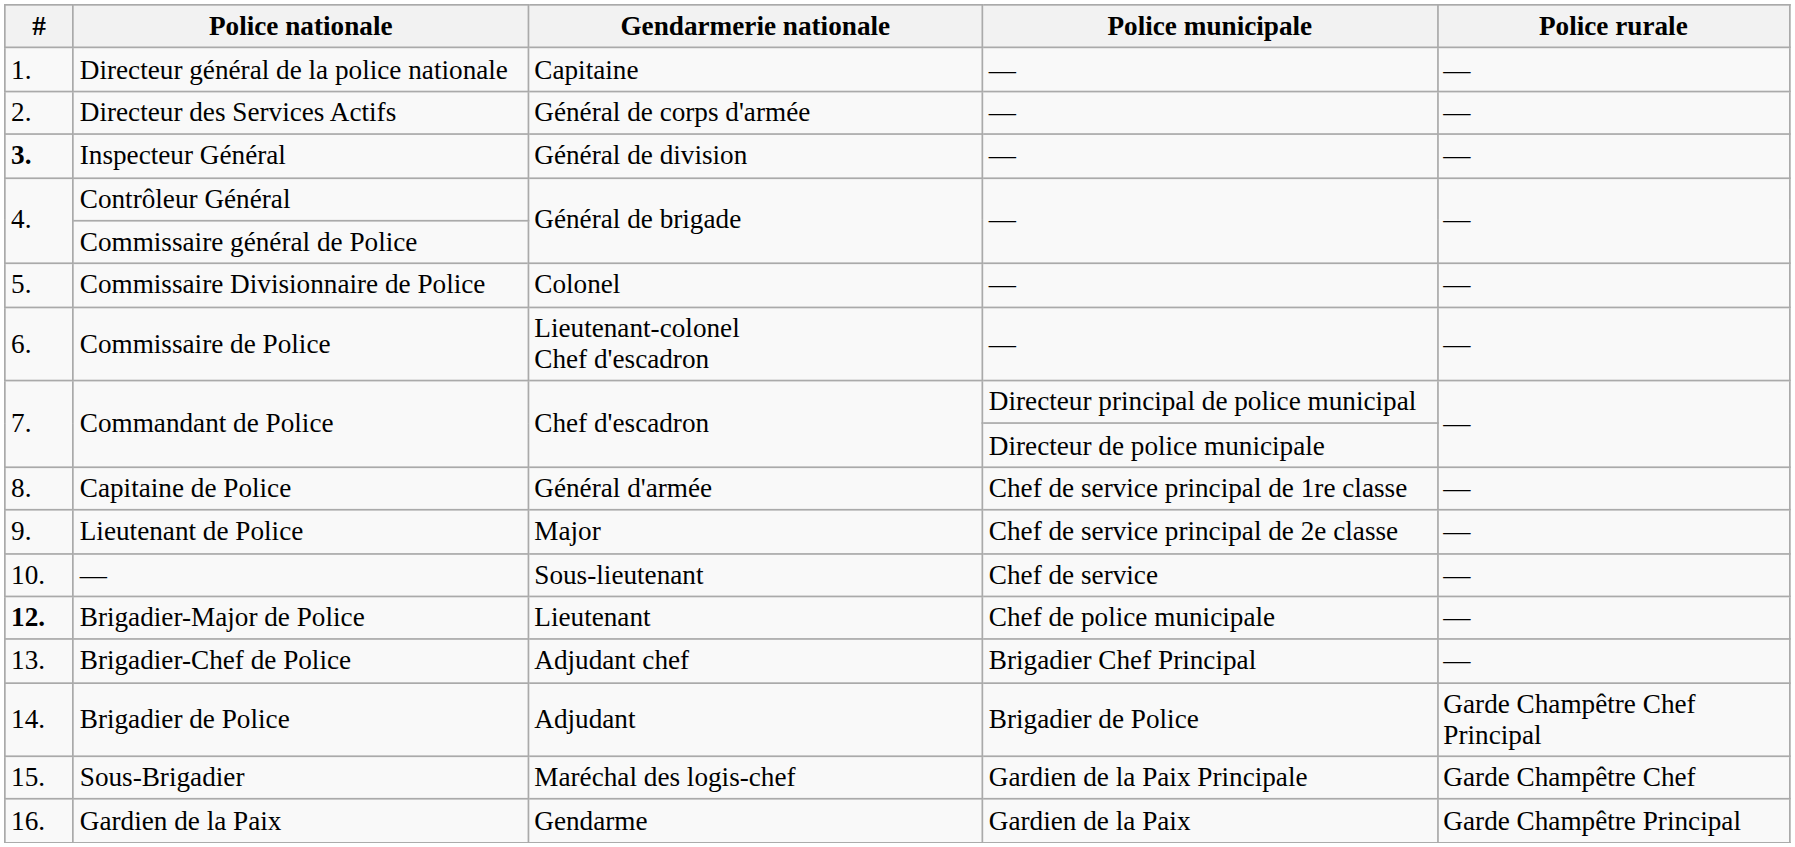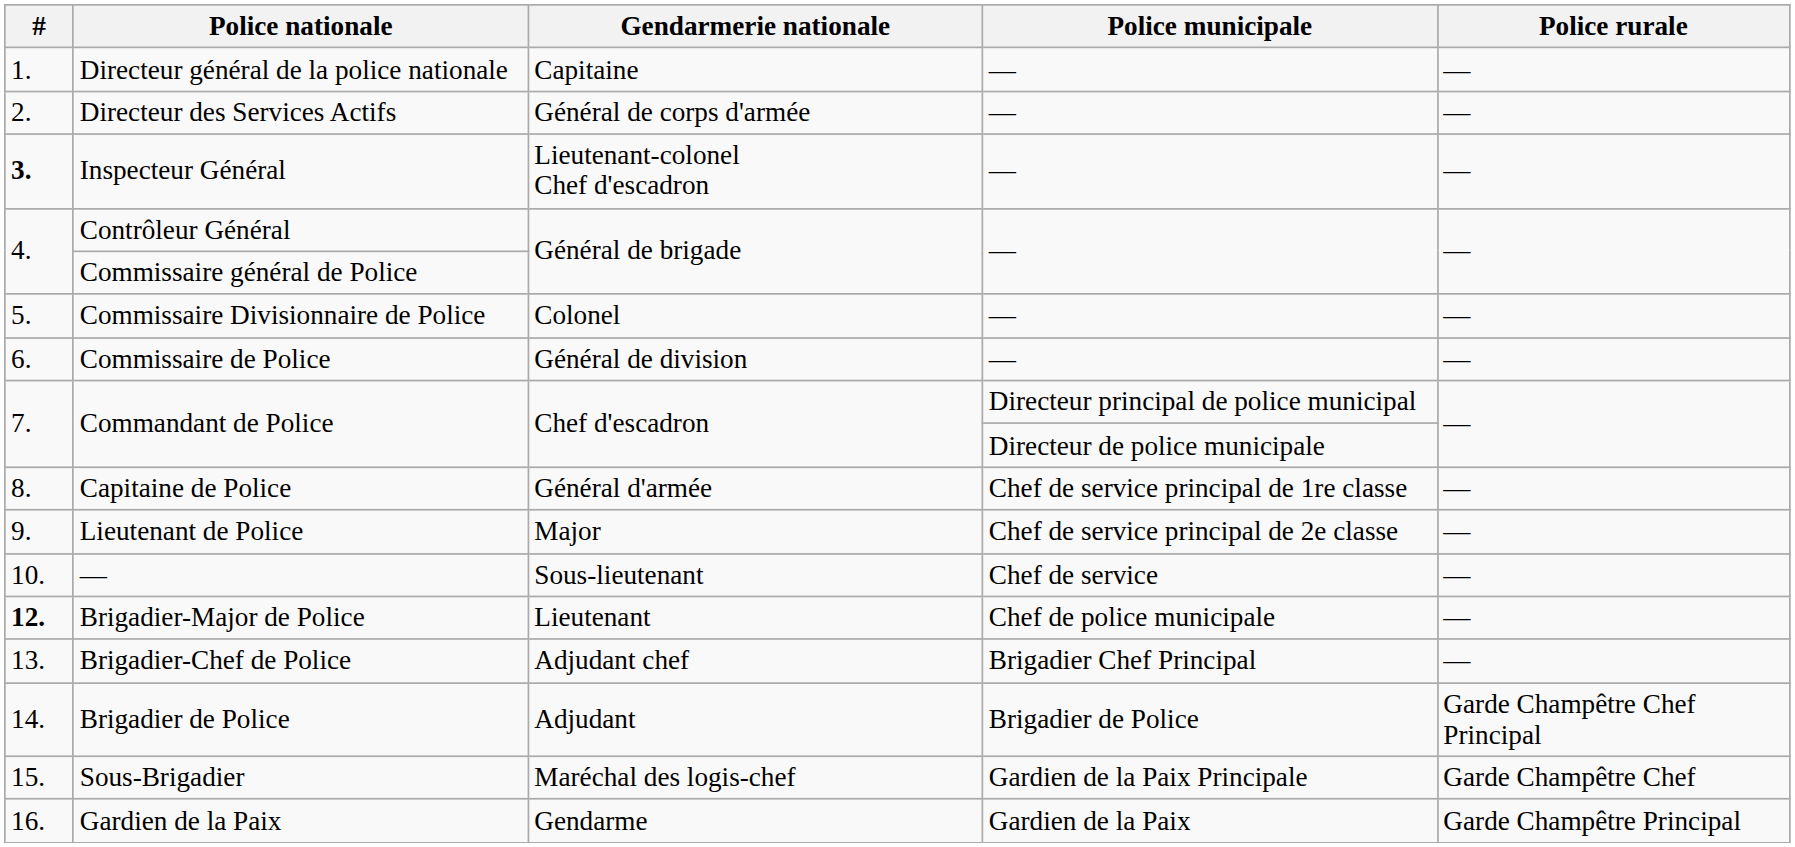Inspecteur Général | Gendarmerie nationale: Général de division -> Lieutenant-colonel Chef d'escadron
Commissaire de Police | Gendarmerie nationale: Lieutenant-colonel Chef d'escadron -> Général de division
